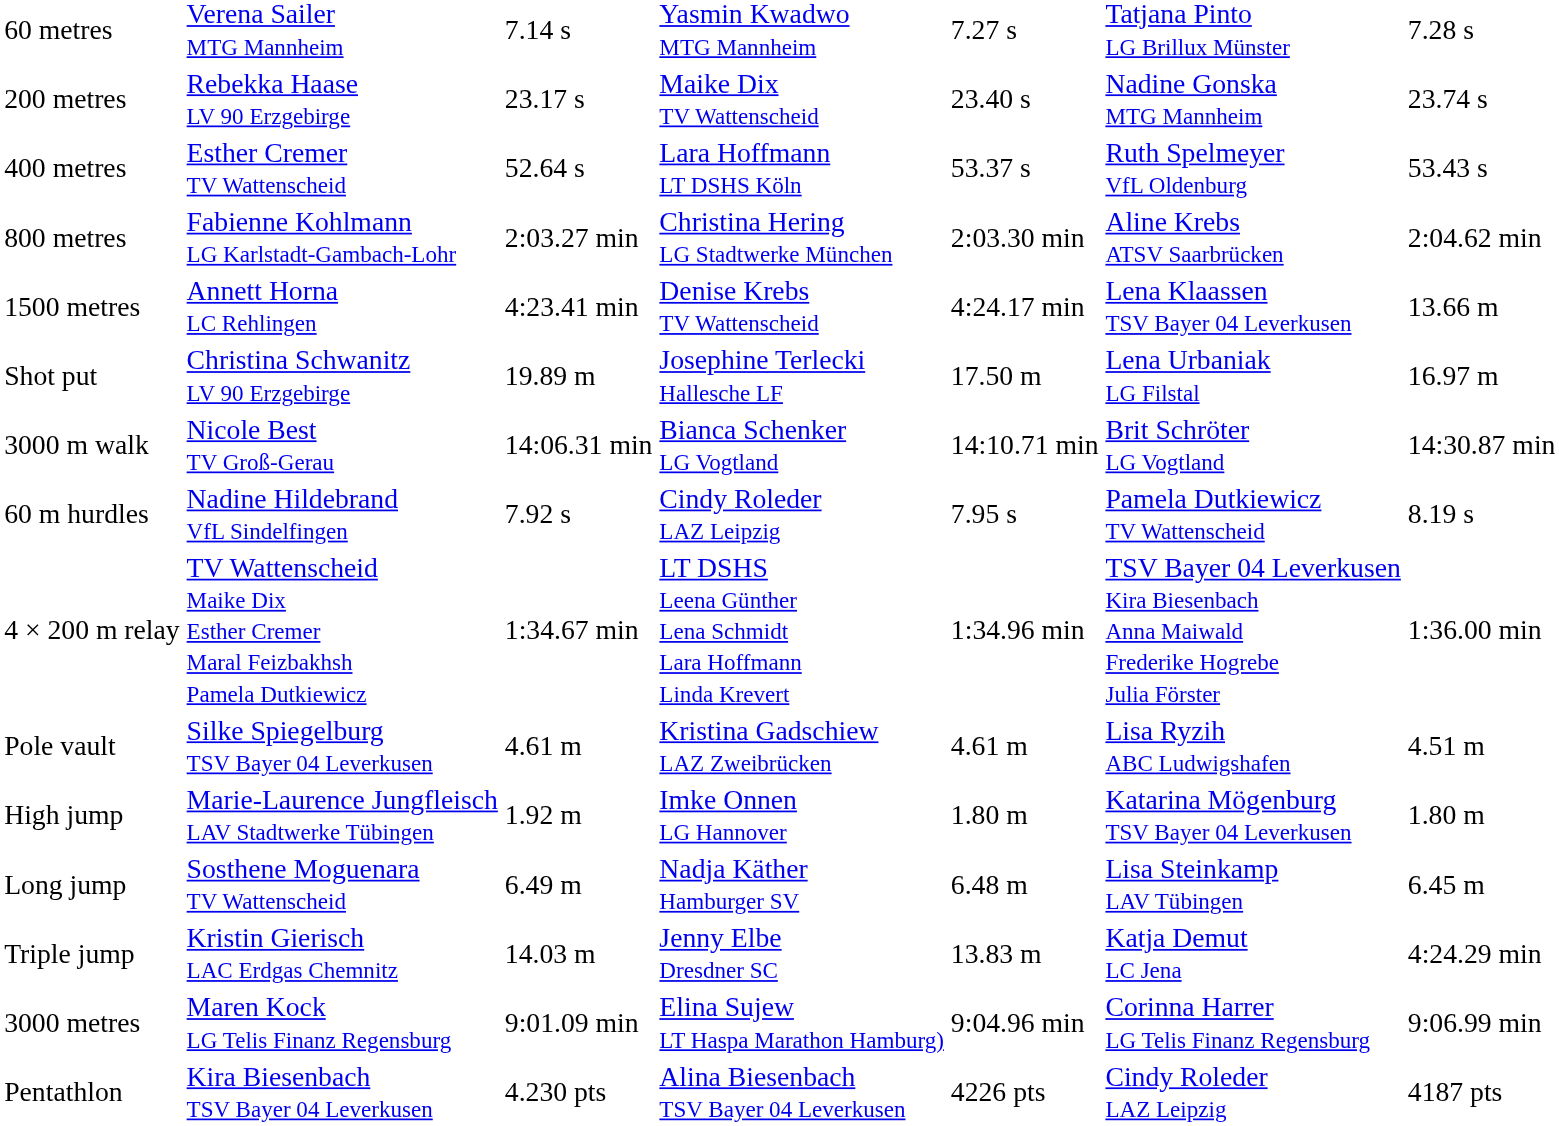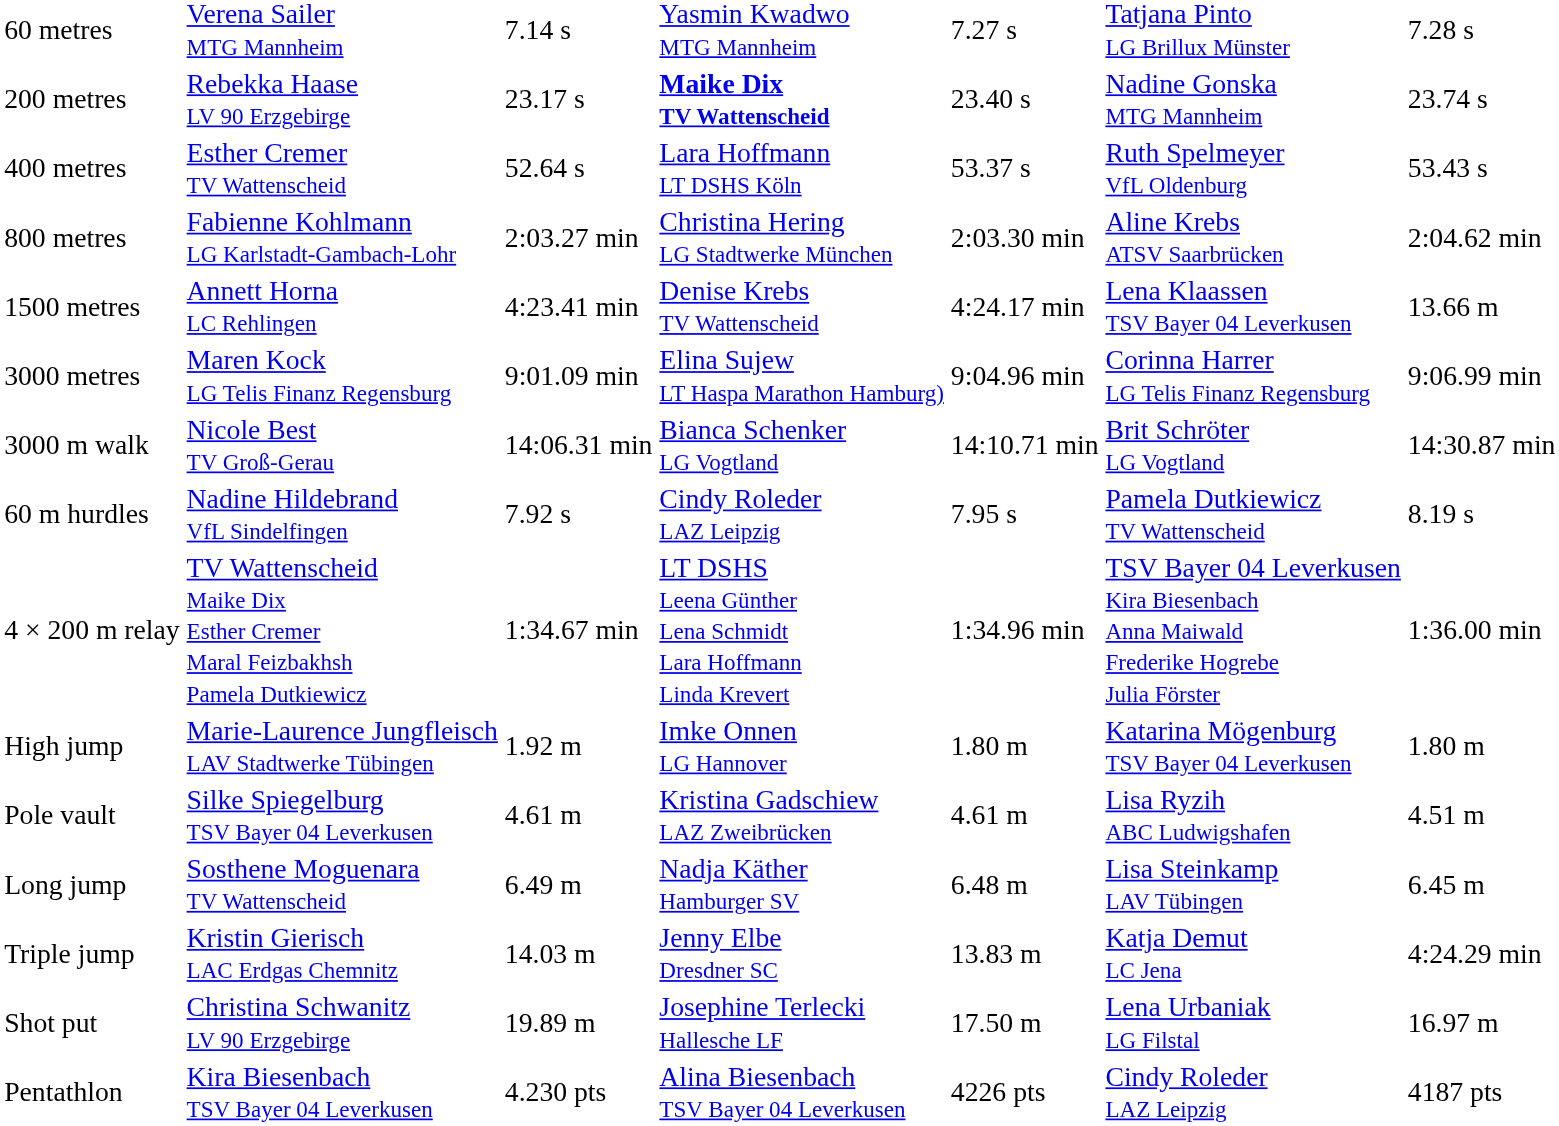200 metres | column 4: normal -> bold
rows swapped: 3000 metres <-> Shot put
rows swapped: High jump <-> Pole vault
